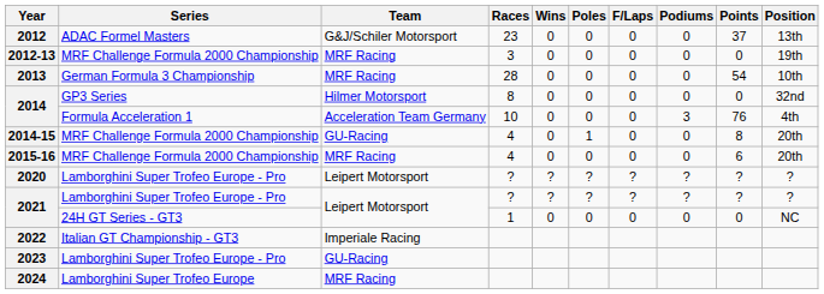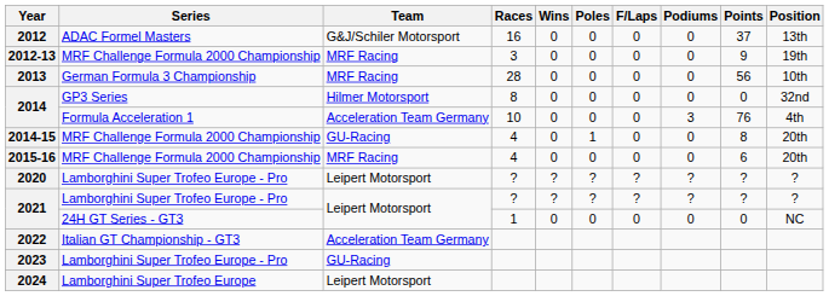2012 | Races: 23 -> 16
2012-13 | Points: 0 -> 9
2013 | Points: 54 -> 56
2022 | Team: Imperiale Racing -> Acceleration Team Germany
2024 | Team: MRF Racing -> Leipert Motorsport
